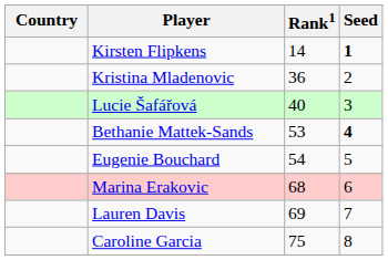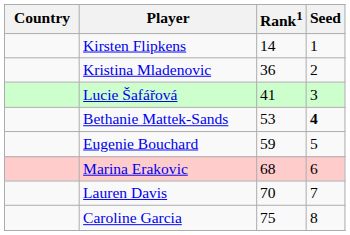Kirsten Flipkens | Seed: bold -> normal
Lucie Šafářová | Rank1: 40 -> 41
Eugenie Bouchard | Rank1: 54 -> 59
Lauren Davis | Rank1: 69 -> 70
